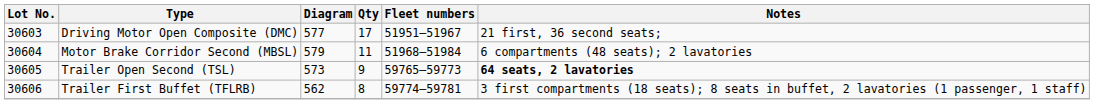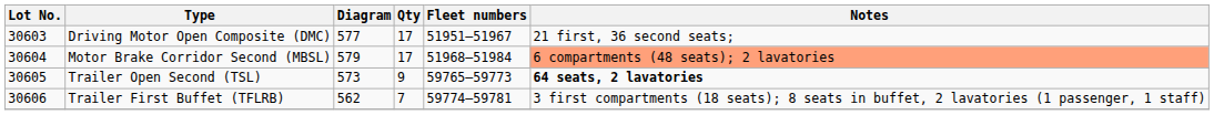Motor Brake Corridor Second (MBSL) | Qty: 11 -> 17
Motor Brake Corridor Second (MBSL) | Notes: no background -> lightsalmon background
Trailer First Buffet (TFLRB) | Qty: 8 -> 7
